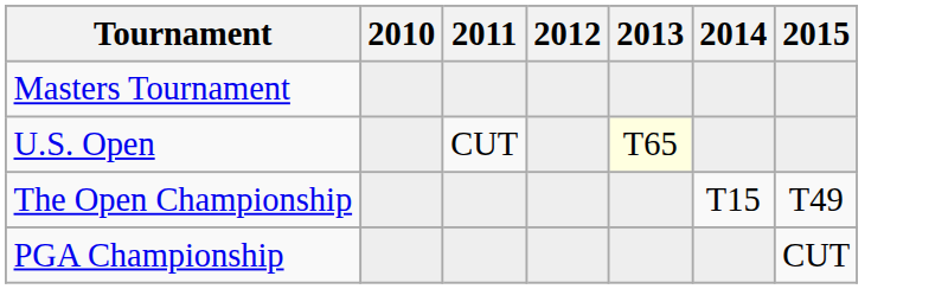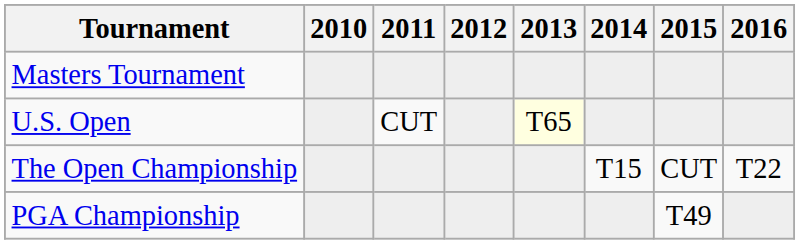+ column: 2016 | T22
The Open Championship | 2015: T49 -> CUT
PGA Championship | 2015: CUT -> T49
